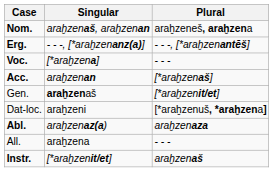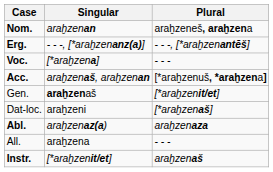Nom. | Singular: araḫzenaš, araḫzenan -> araḫzenan
Acc. | Singular: araḫzenan -> araḫzenaš, araḫzenan
Acc. | Plural: [*araḫzenaš] -> [*araḫzenuš, *araḫzena]
Dat-loc. | Plural: [*araḫzenuš, *araḫzena] -> [*araḫzenaš]
